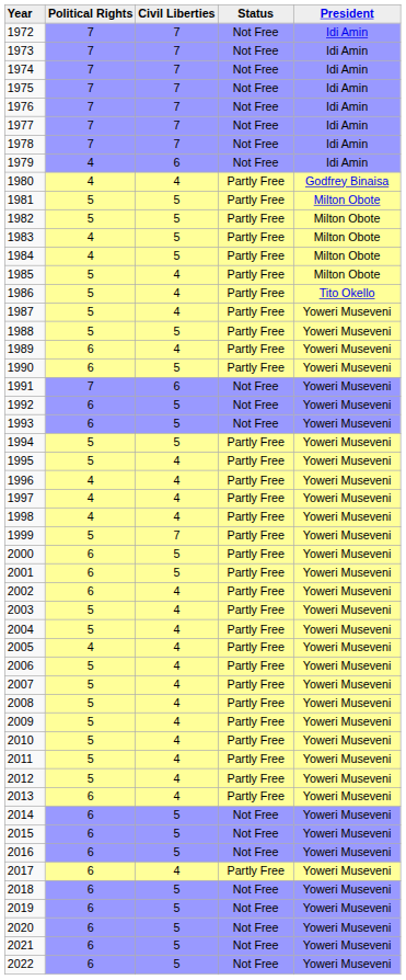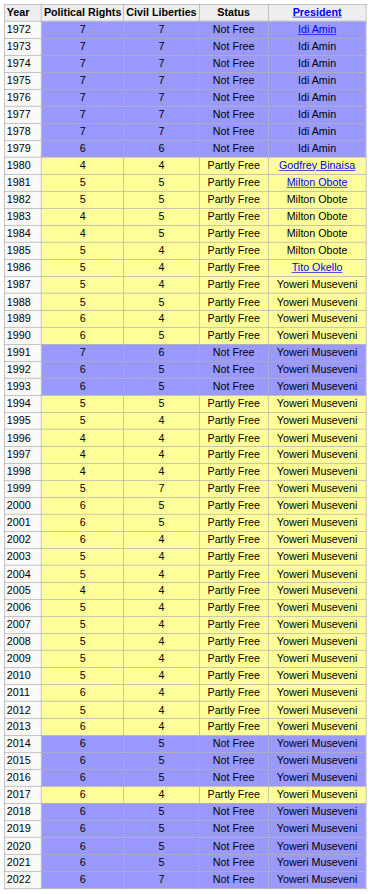1979 | column 2: 4 -> 6
2011 | column 2: 5 -> 6
2022 | column 3: 5 -> 7
